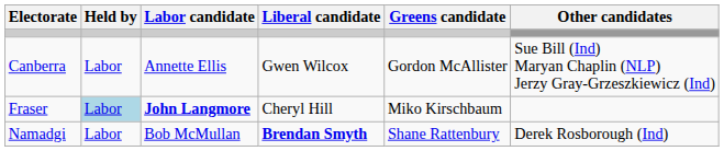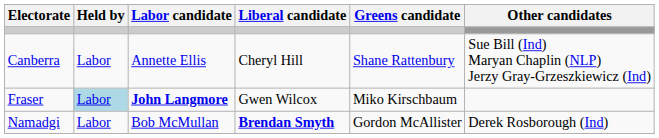Canberra | Liberal candidate: Gwen Wilcox -> Cheryl Hill
Canberra | Greens candidate: Gordon McAllister -> Shane Rattenbury
Fraser | Liberal candidate: Cheryl Hill -> Gwen Wilcox
Namadgi | Greens candidate: Shane Rattenbury -> Gordon McAllister
